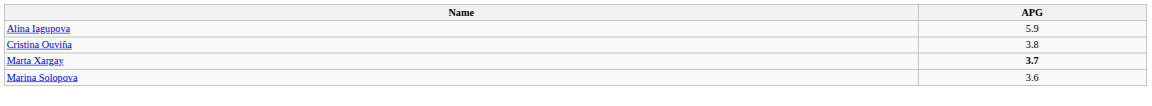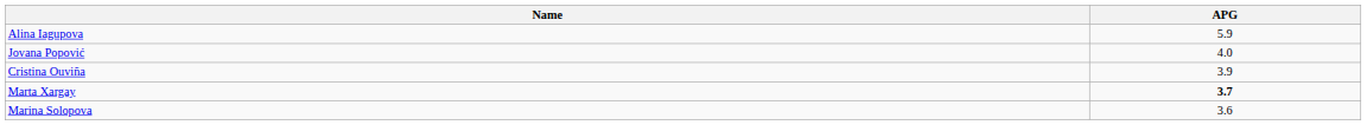+ row: Jovana Popović | 4.0
Cristina Ouviña | APG: 3.8 -> 3.9
